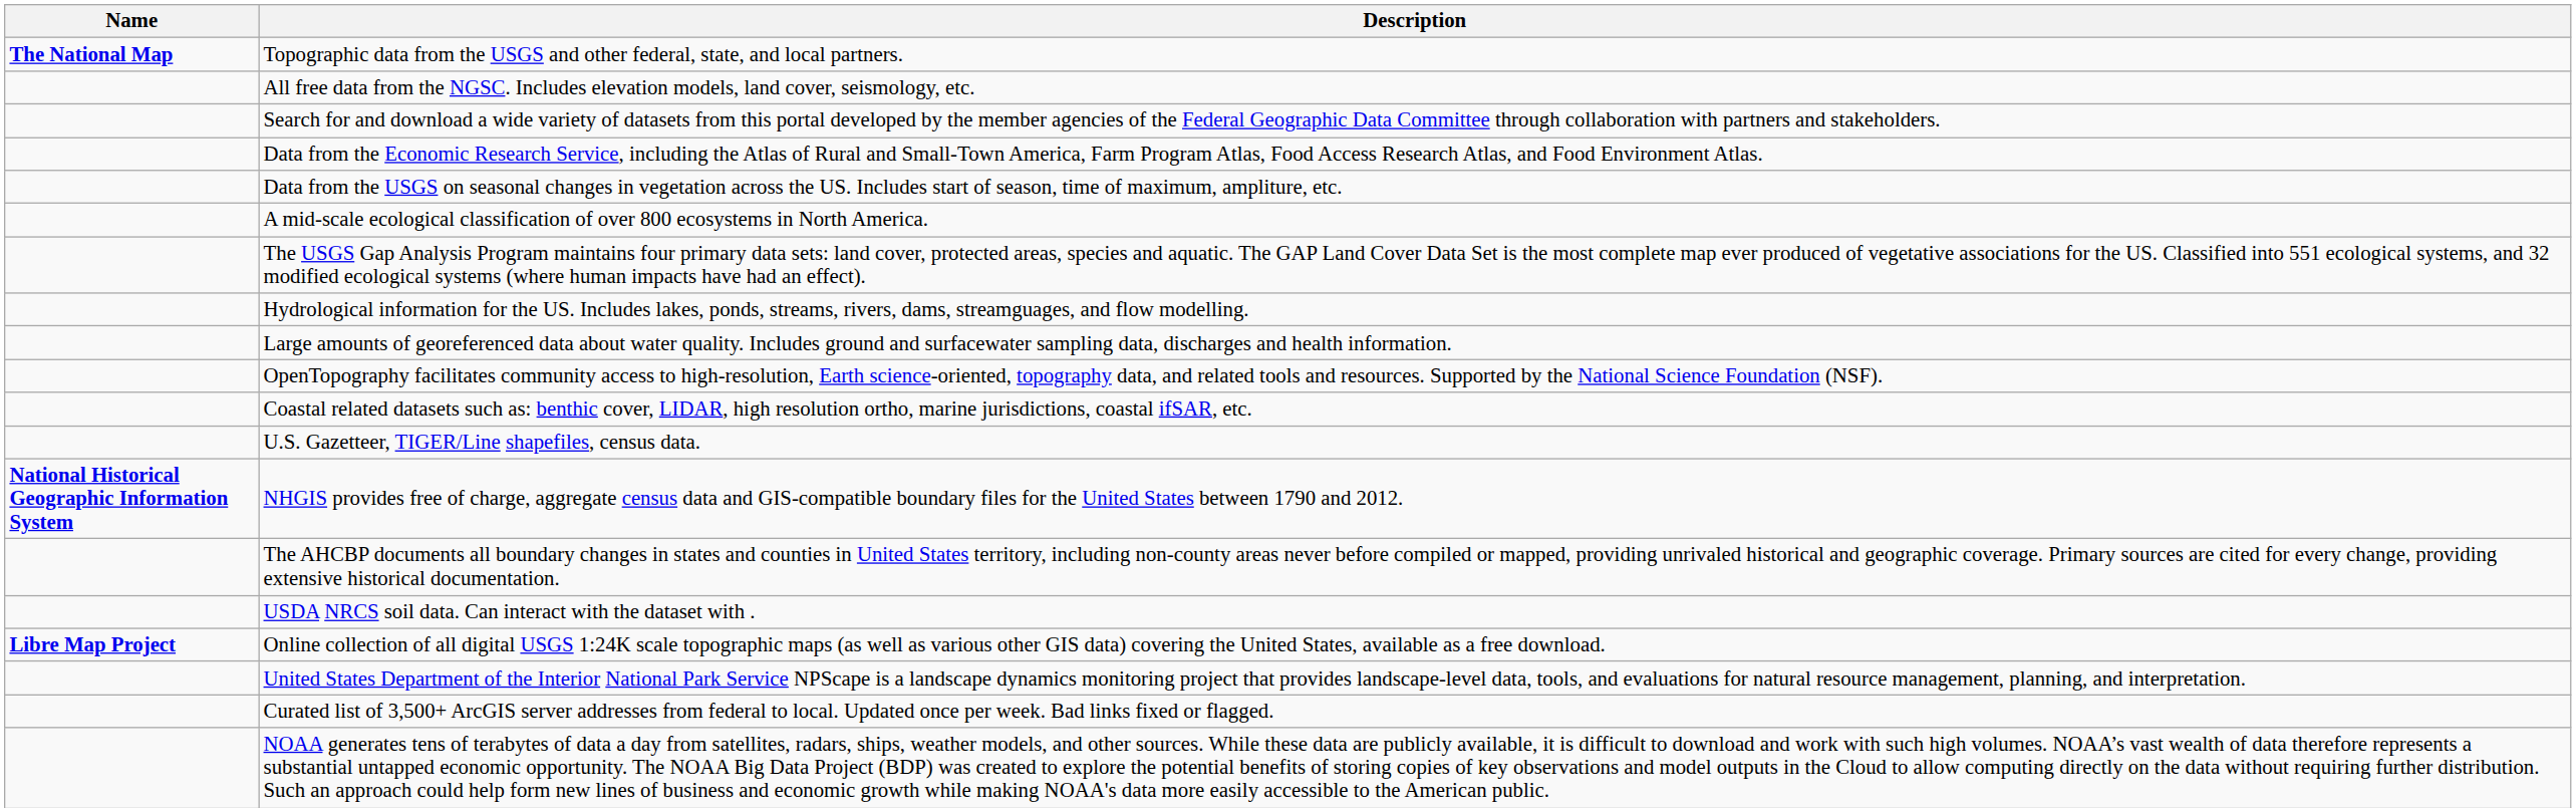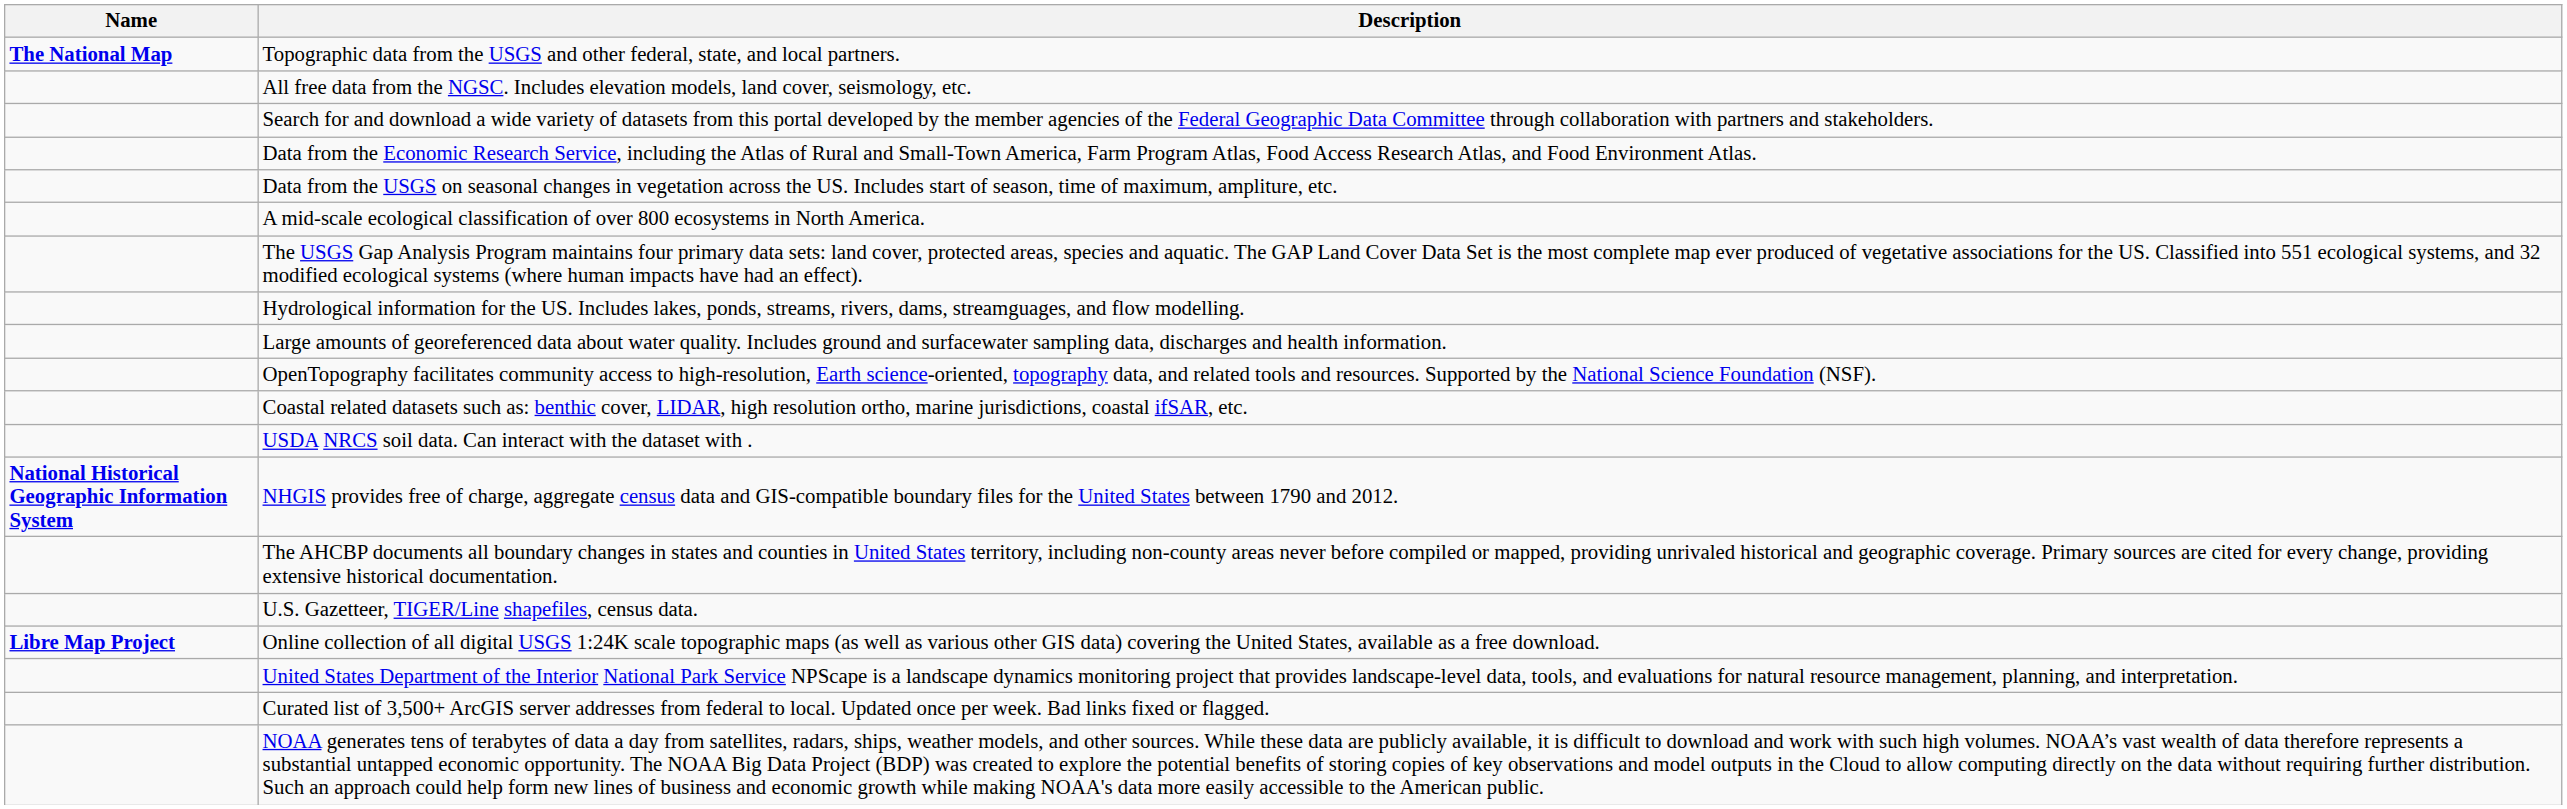rows swapped: U.S. Gazetteer, TIGER/Line shapefiles, census data. <-> USDA NRCS soil data. Can interact with the dataset with .
